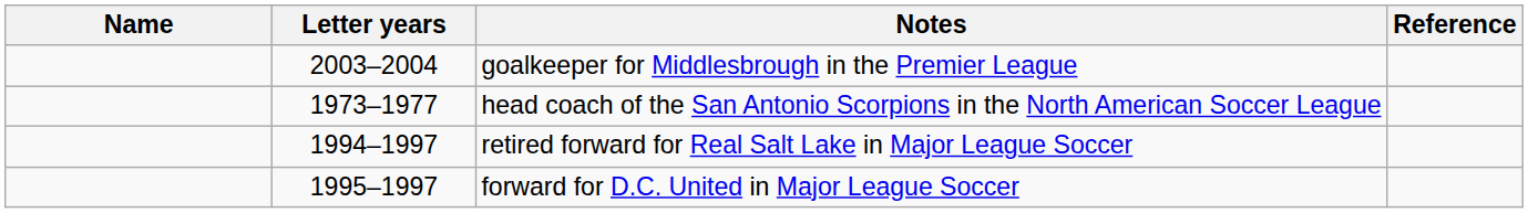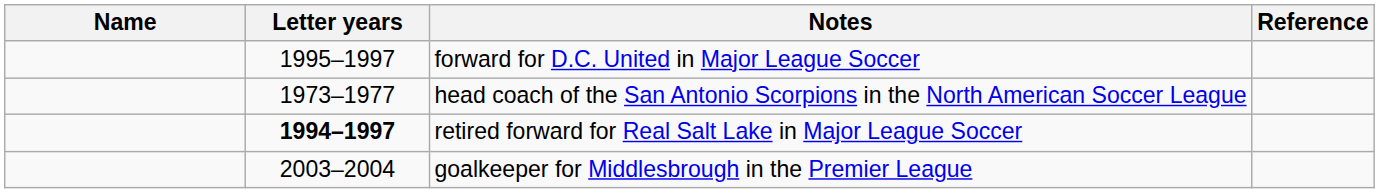rows swapped: goalkeeper for Middlesbrough in the Premier League <-> forward for D.C. United in Major League Soccer
retired forward for Real Salt Lake in Major League Soccer | Letter years: normal -> bold
